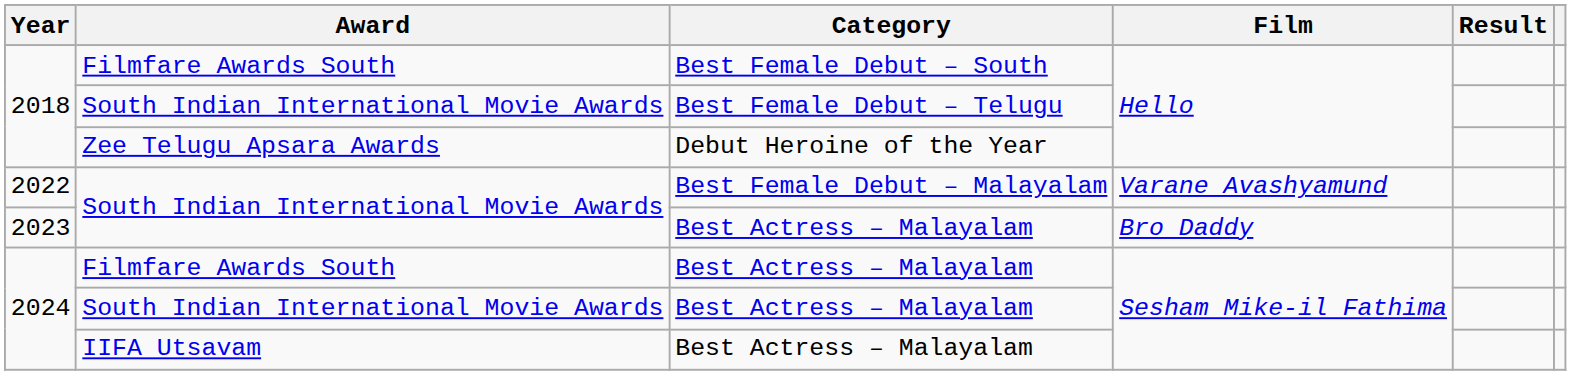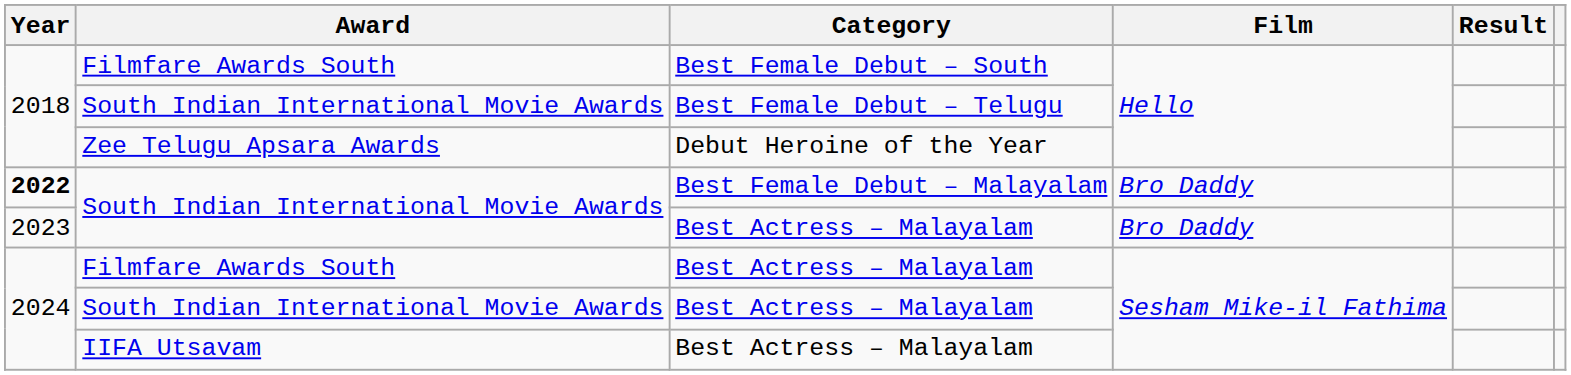Best Female Debut – Malayalam | Year: normal -> bold
Best Female Debut – Malayalam | Film: Varane Avashyamund -> Bro Daddy
